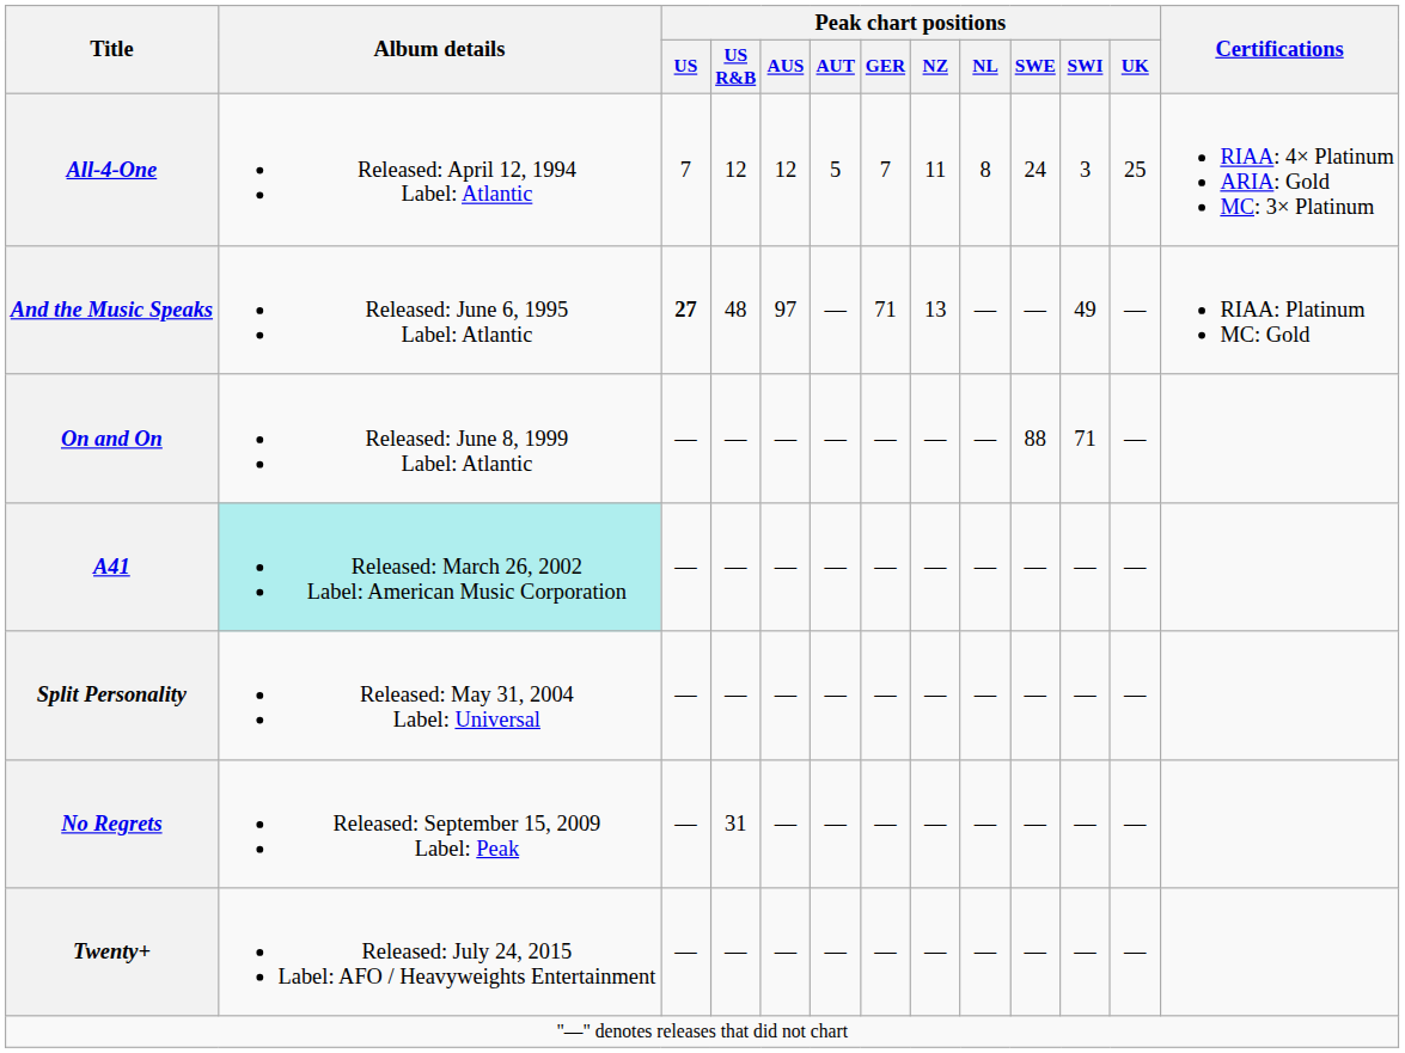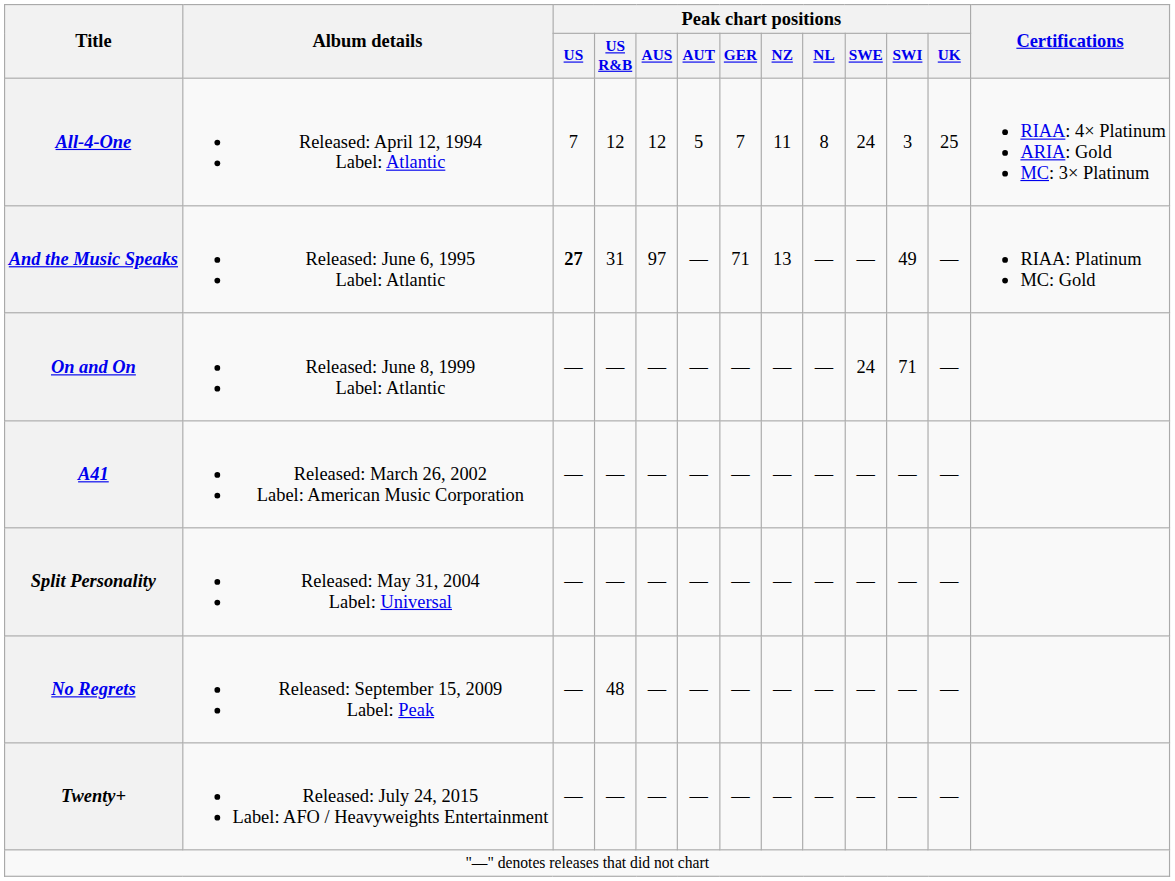And the Music Speaks | Peak chart positions / US R&B: 48 -> 31
On and On | Peak chart positions / SWE: 88 -> 24
A41 | Album details: paleturquoise background -> no background
No Regrets | Peak chart positions / US R&B: 31 -> 48
